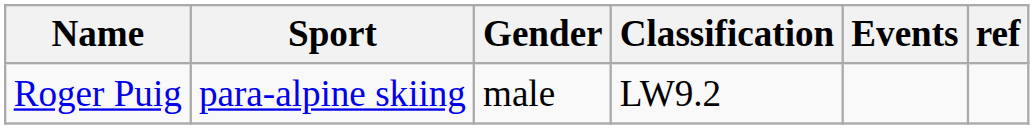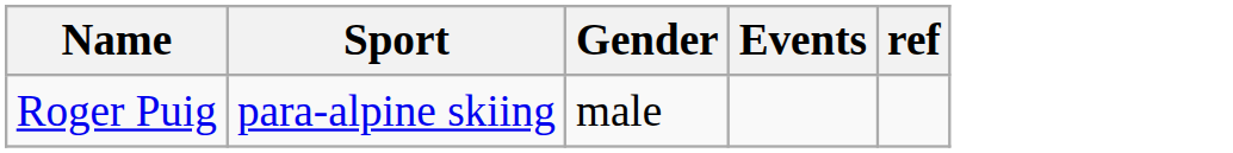- column: Classification | LW9.2
